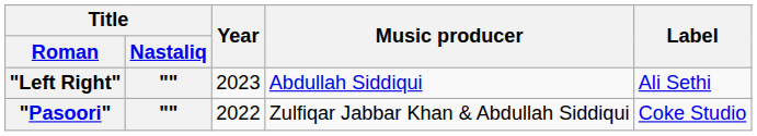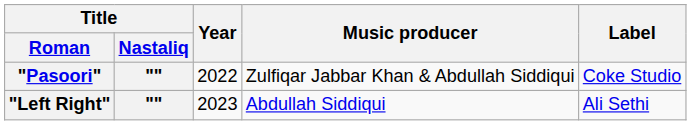rows swapped: "Left Right" <-> "Pasoori"
